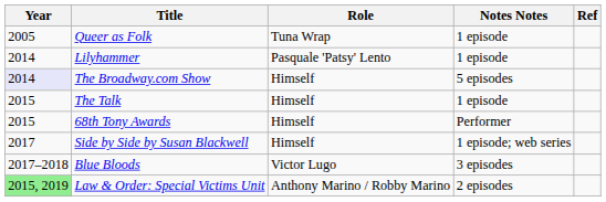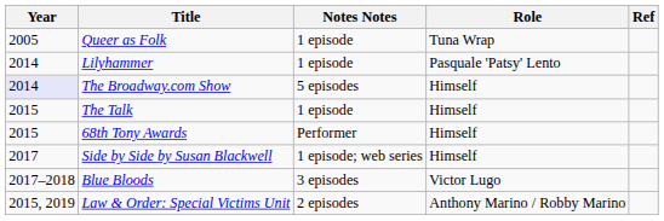columns swapped: Role <-> Notes Notes
Law & Order: Special Victims Unit | Year: lightgreen background -> no background
